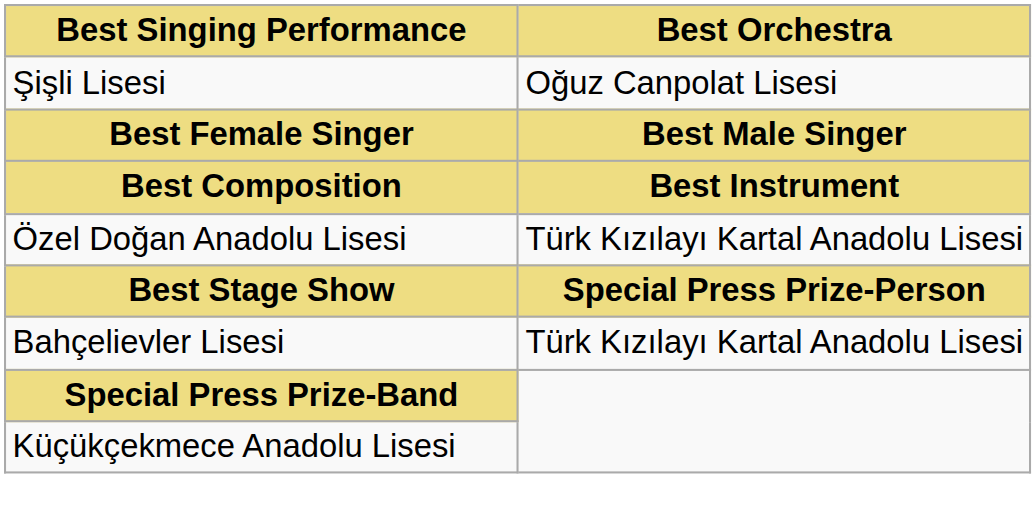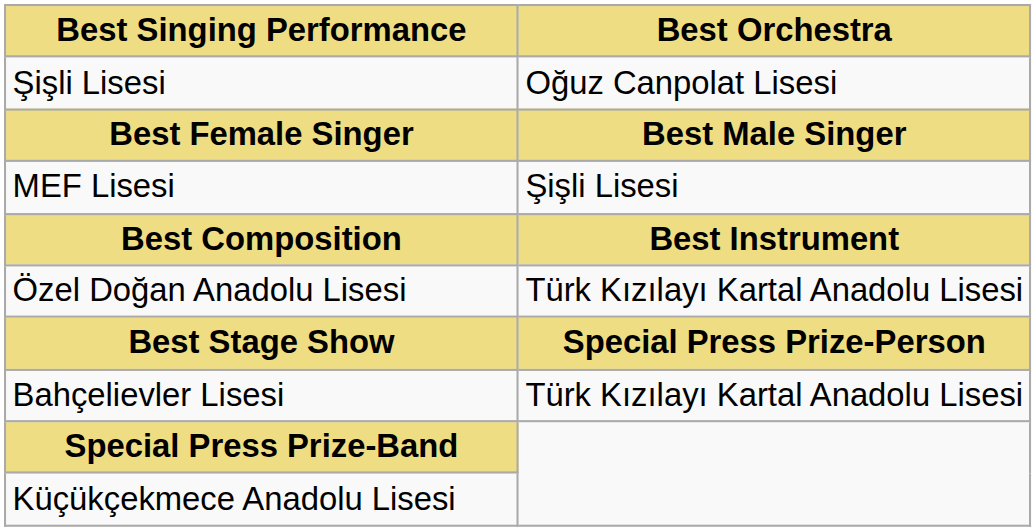+ row: MEF Lisesi | Şişli Lisesi
